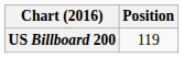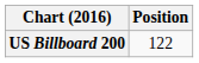US Billboard 200 | Position: 119 -> 122
